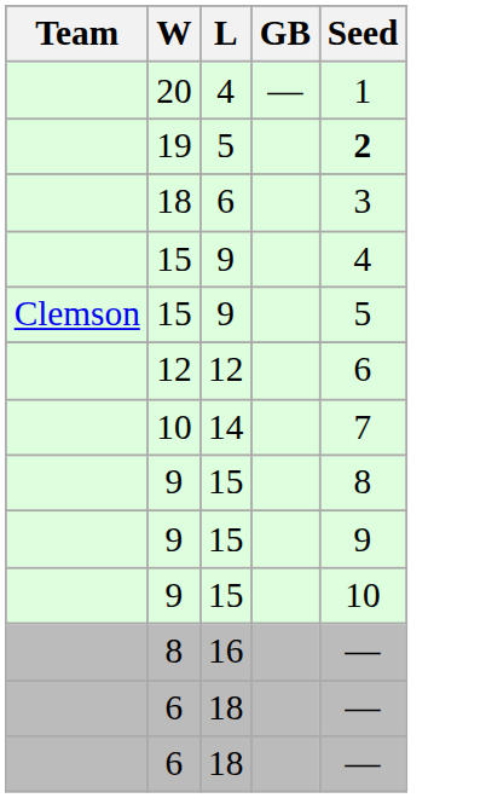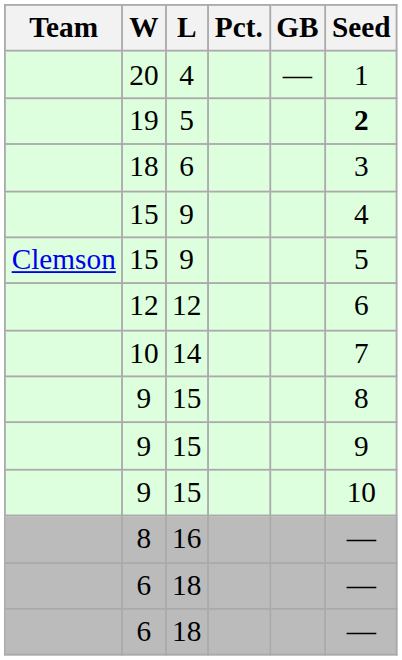+ column: Pct.
